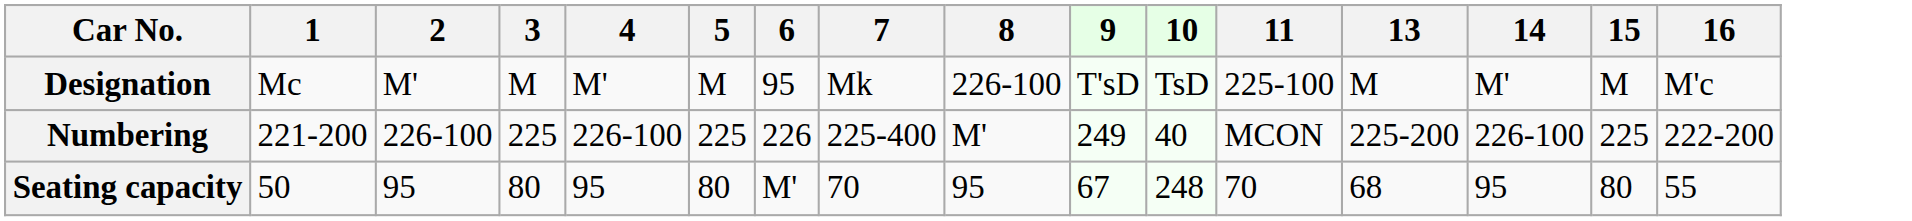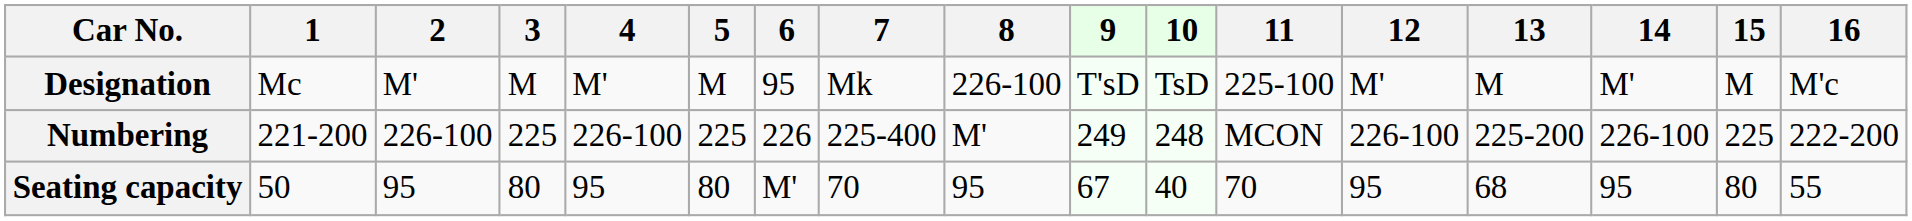+ column: 12 | M' | 226-100 | 95
Numbering | 10: 40 -> 248
Seating capacity | 10: 248 -> 40
